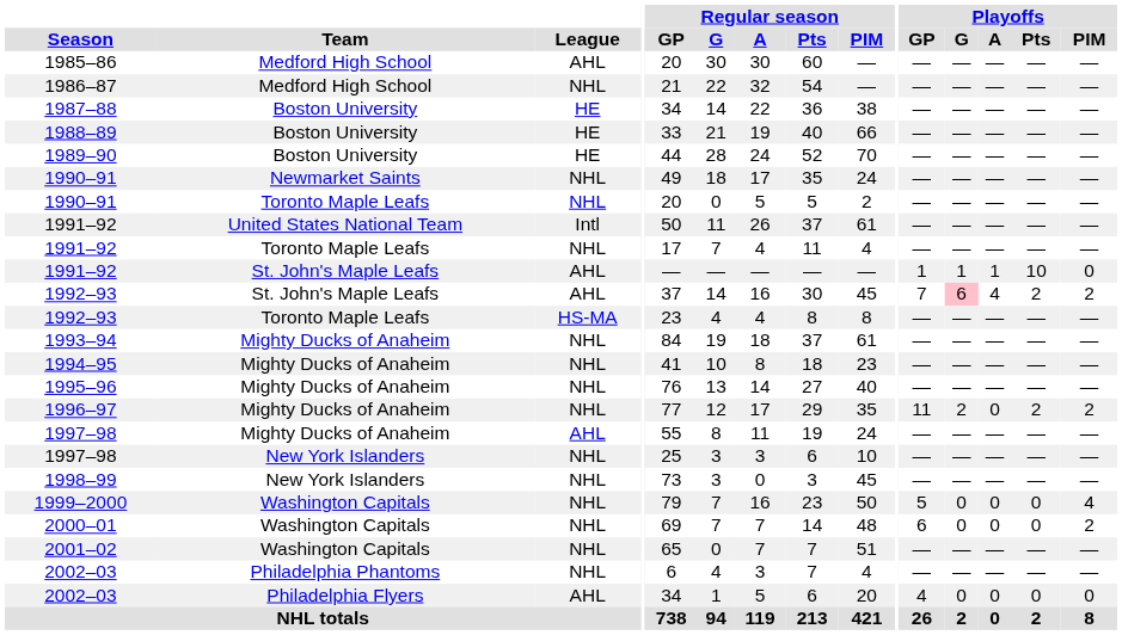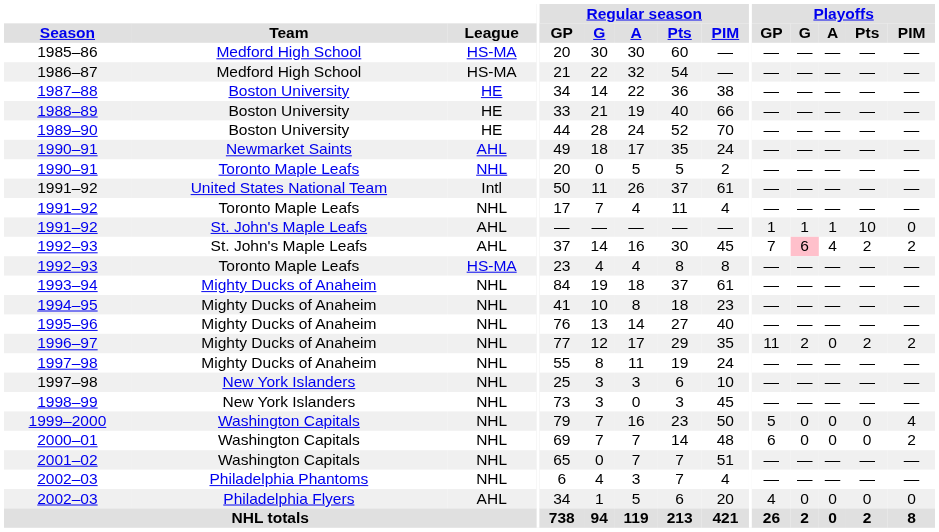1985–86 | League: AHL -> HS-MA
1986–87 | League: NHL -> HS-MA
1990–91 / Newmarket Saints | League: NHL -> AHL
1997–98 / Mighty Ducks of Anaheim | League: AHL -> NHL
